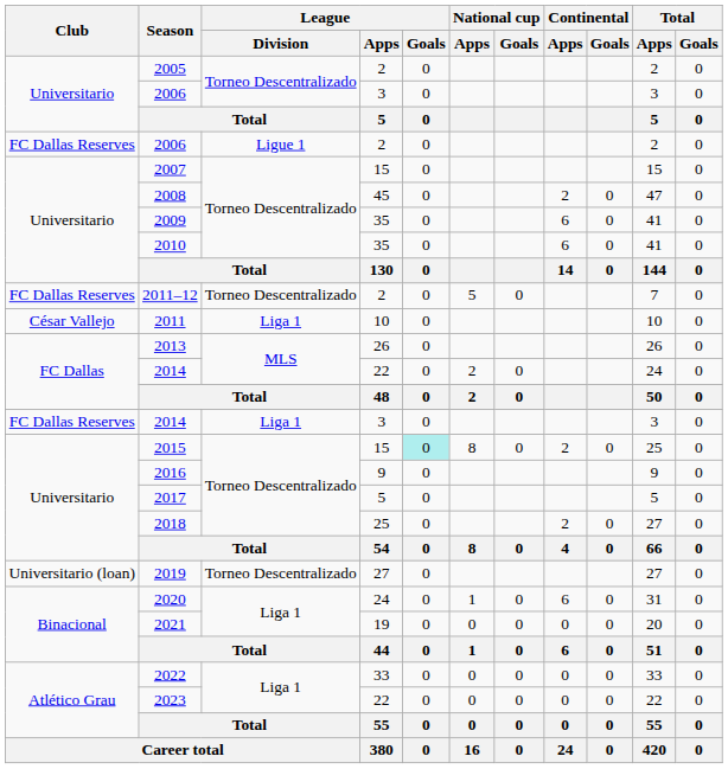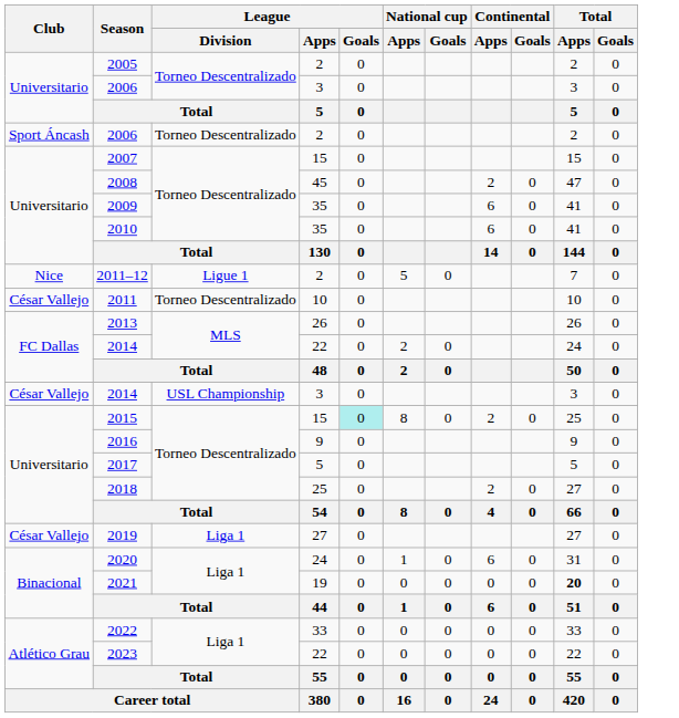2006 / 2 | Club: FC Dallas Reserves -> Sport Áncash
2006 / 2 | League / Division: Ligue 1 -> Torneo Descentralizado
2011–12 | Club: FC Dallas Reserves -> Nice
2011–12 | League / Division: Torneo Descentralizado -> Ligue 1
2011 | League / Division: Liga 1 -> Torneo Descentralizado
2014 / 3 | Club: FC Dallas Reserves -> César Vallejo
2014 / 3 | League / Division: Liga 1 -> USL Championship
2019 | Club: Universitario (loan) -> César Vallejo
2019 | League / Division: Torneo Descentralizado -> Liga 1
2021 | Total / Apps: normal -> bold
